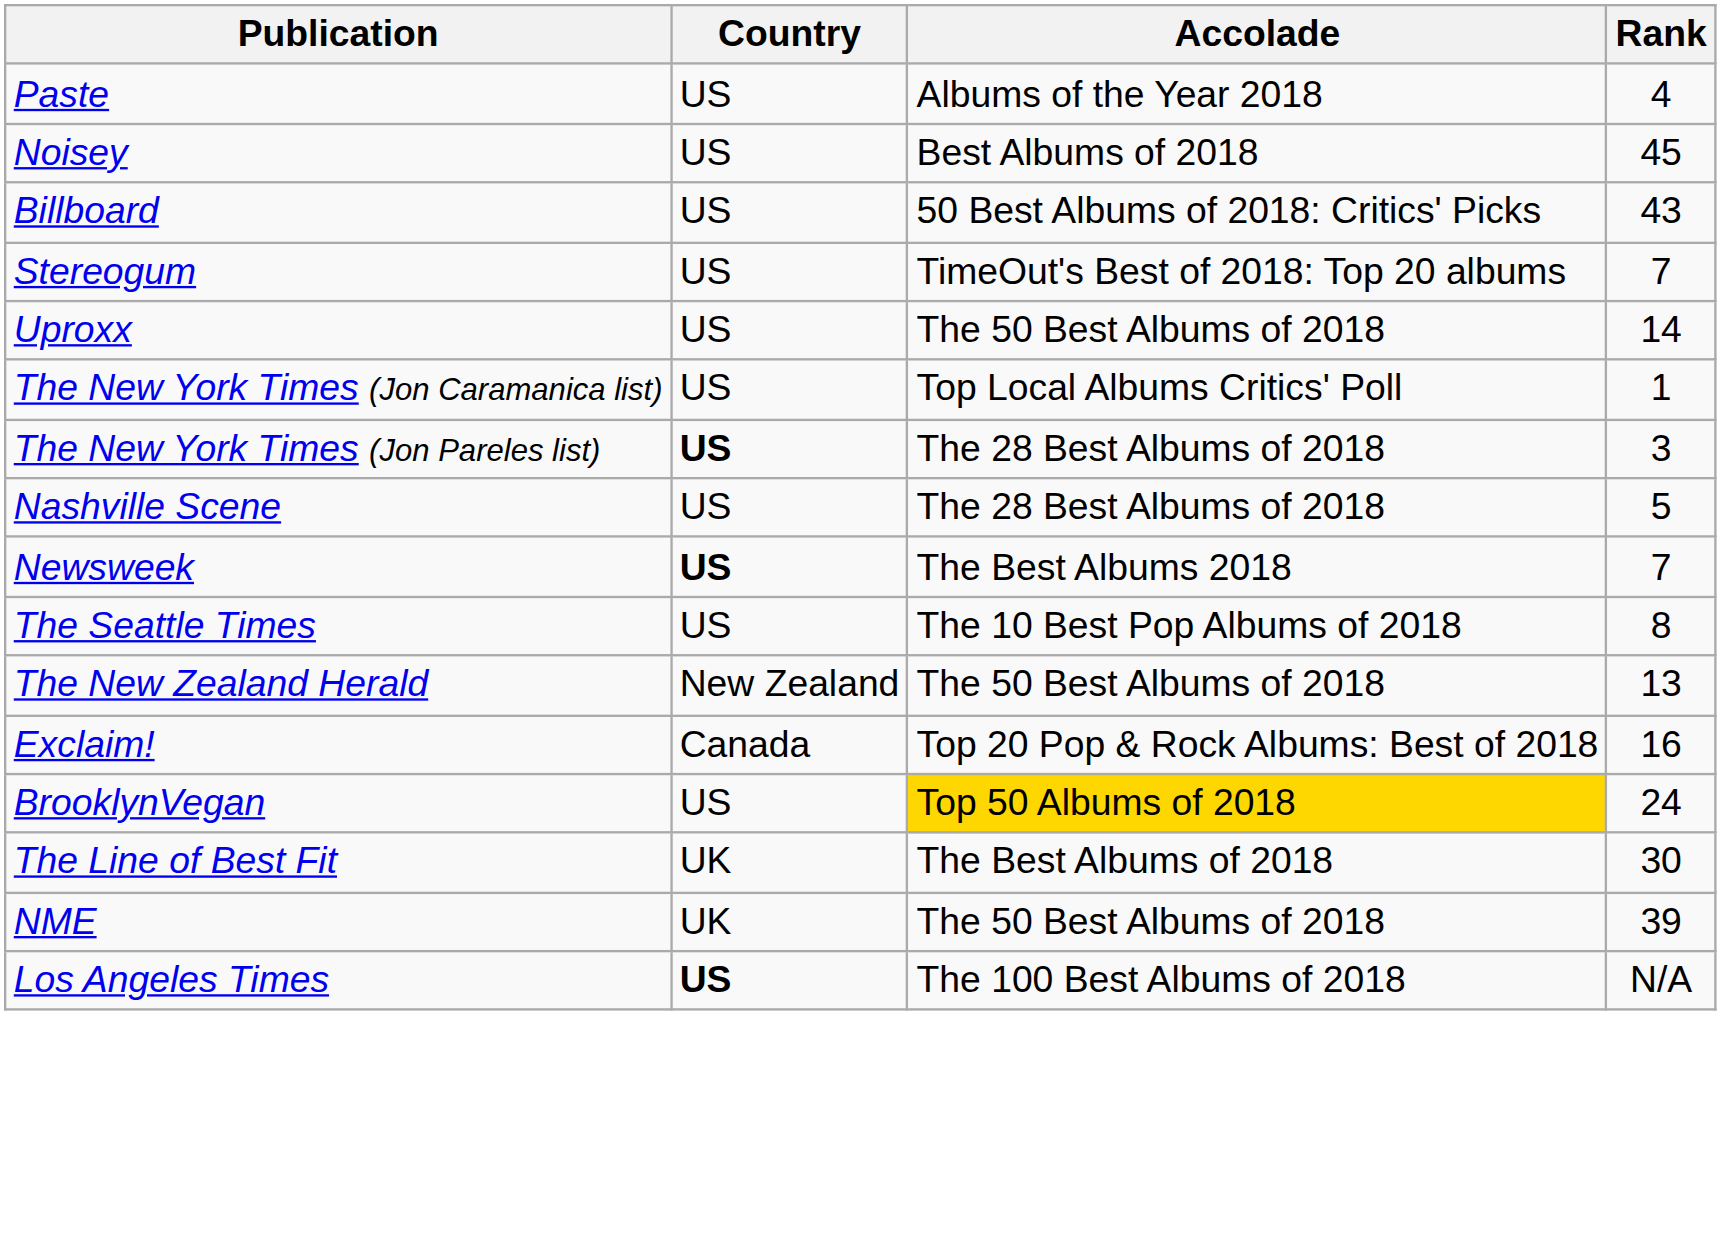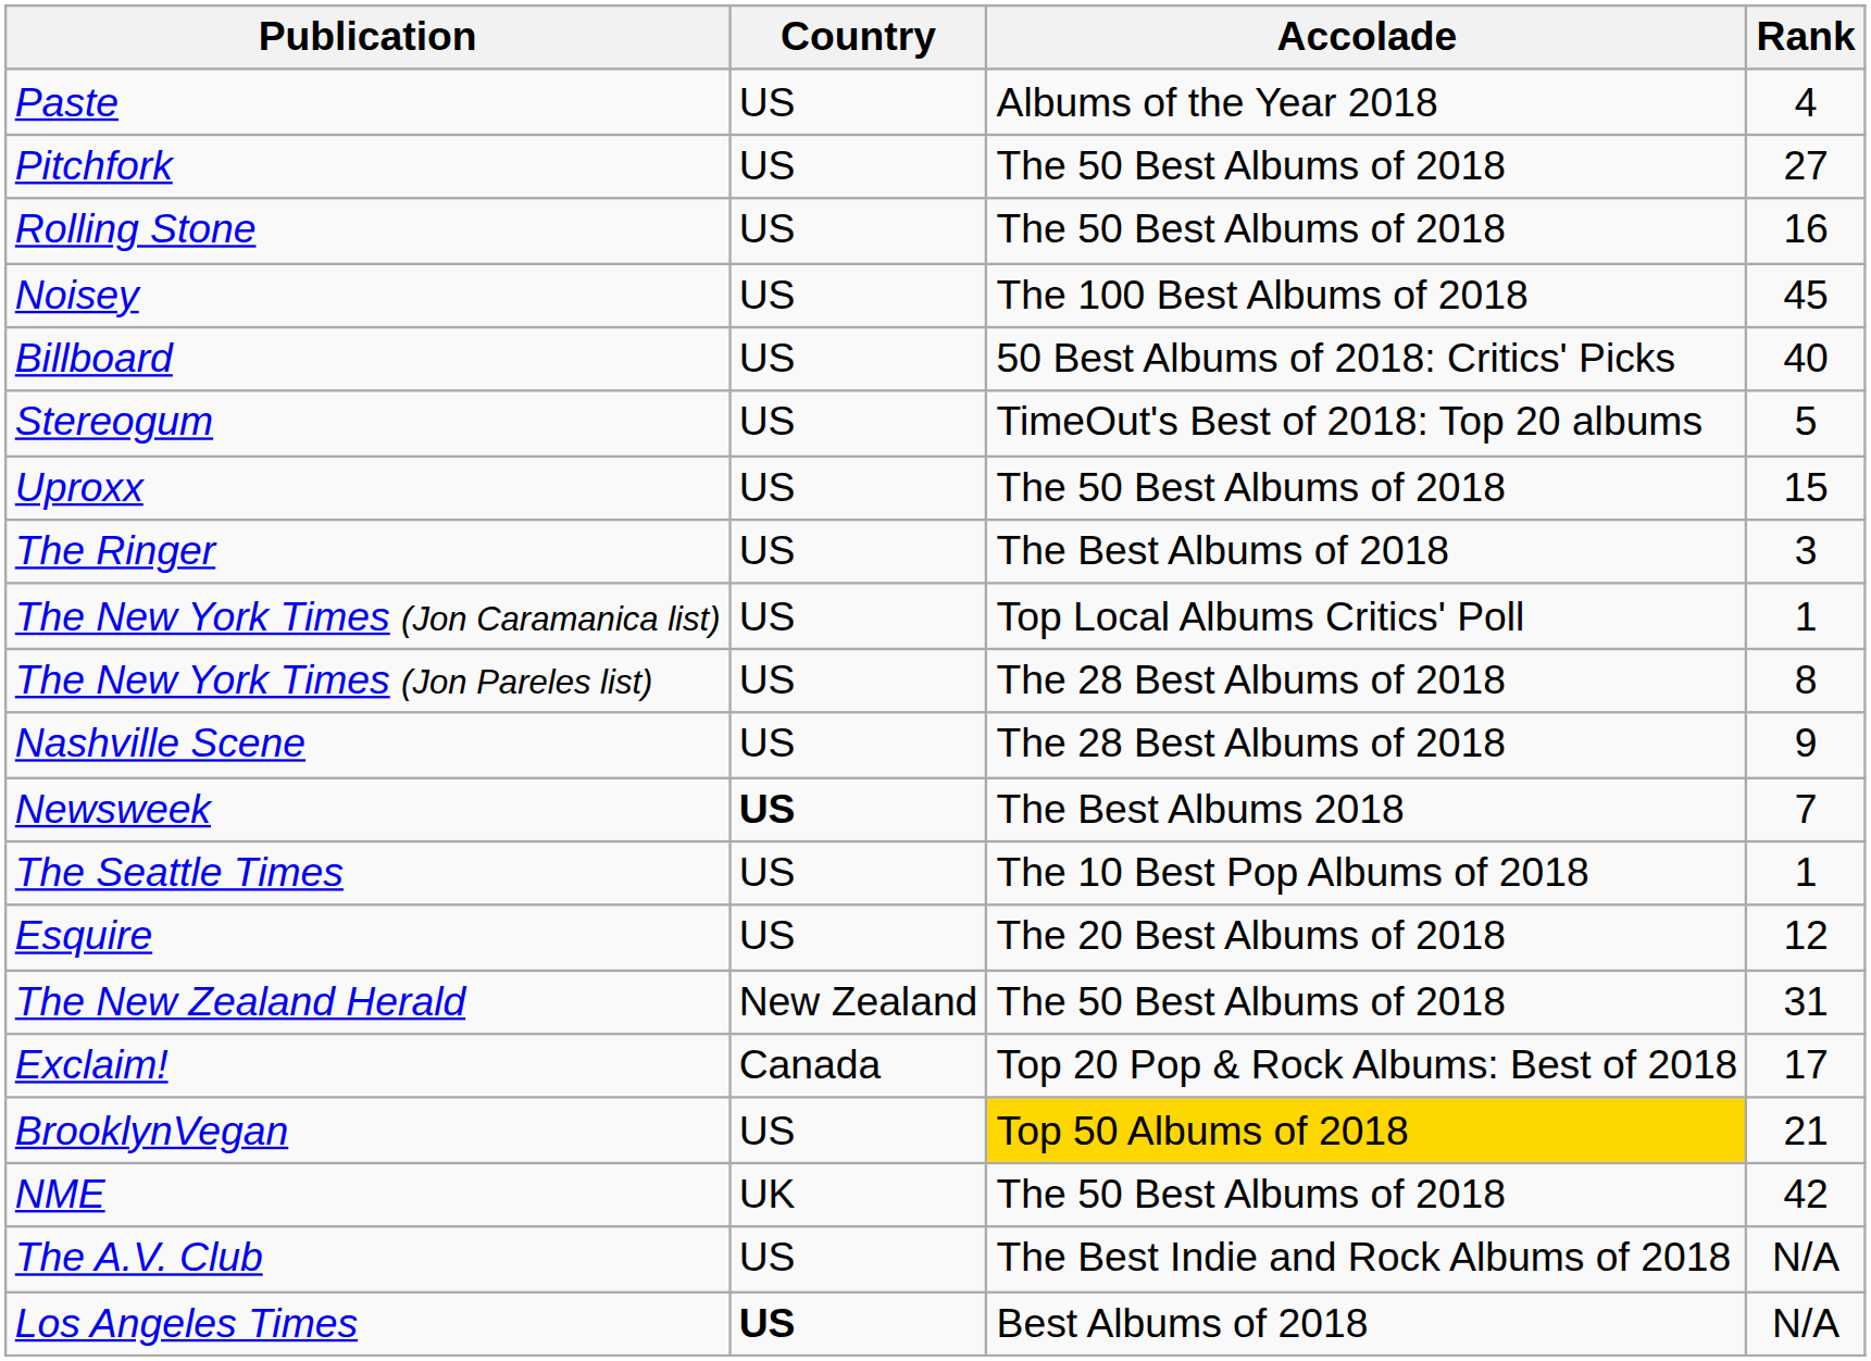+ row: Pitchfork | US | The 50 Best Albums of 2018 | 27
+ row: Rolling Stone | US | The 50 Best Albums of 2018 | 16
Noisey | Accolade: Best Albums of 2018 -> The 100 Best Albums of 2018
Billboard | Rank: 43 -> 40
Stereogum | Rank: 7 -> 5
Uproxx | Rank: 14 -> 15
+ row: The Ringer | US | The Best Albums of 2018 | 3
The New York Times (Jon Pareles list) | Country: bold -> normal
The New York Times (Jon Pareles list) | Rank: 3 -> 8
Nashville Scene | Rank: 5 -> 9
The Seattle Times | Rank: 8 -> 1
+ row: Esquire | US | The 20 Best Albums of 2018 | 12
The New Zealand Herald | Rank: 13 -> 31
Exclaim! | Rank: 16 -> 17
BrooklynVegan | Rank: 24 -> 21
- row: The Line of Best Fit | UK | The Best Albums of 2018 | 30
NME | Rank: 39 -> 42
+ row: The A.V. Club | US | The Best Indie and Rock Albums of 2018 | N/A
Los Angeles Times | Accolade: The 100 Best Albums of 2018 -> Best Albums of 2018
